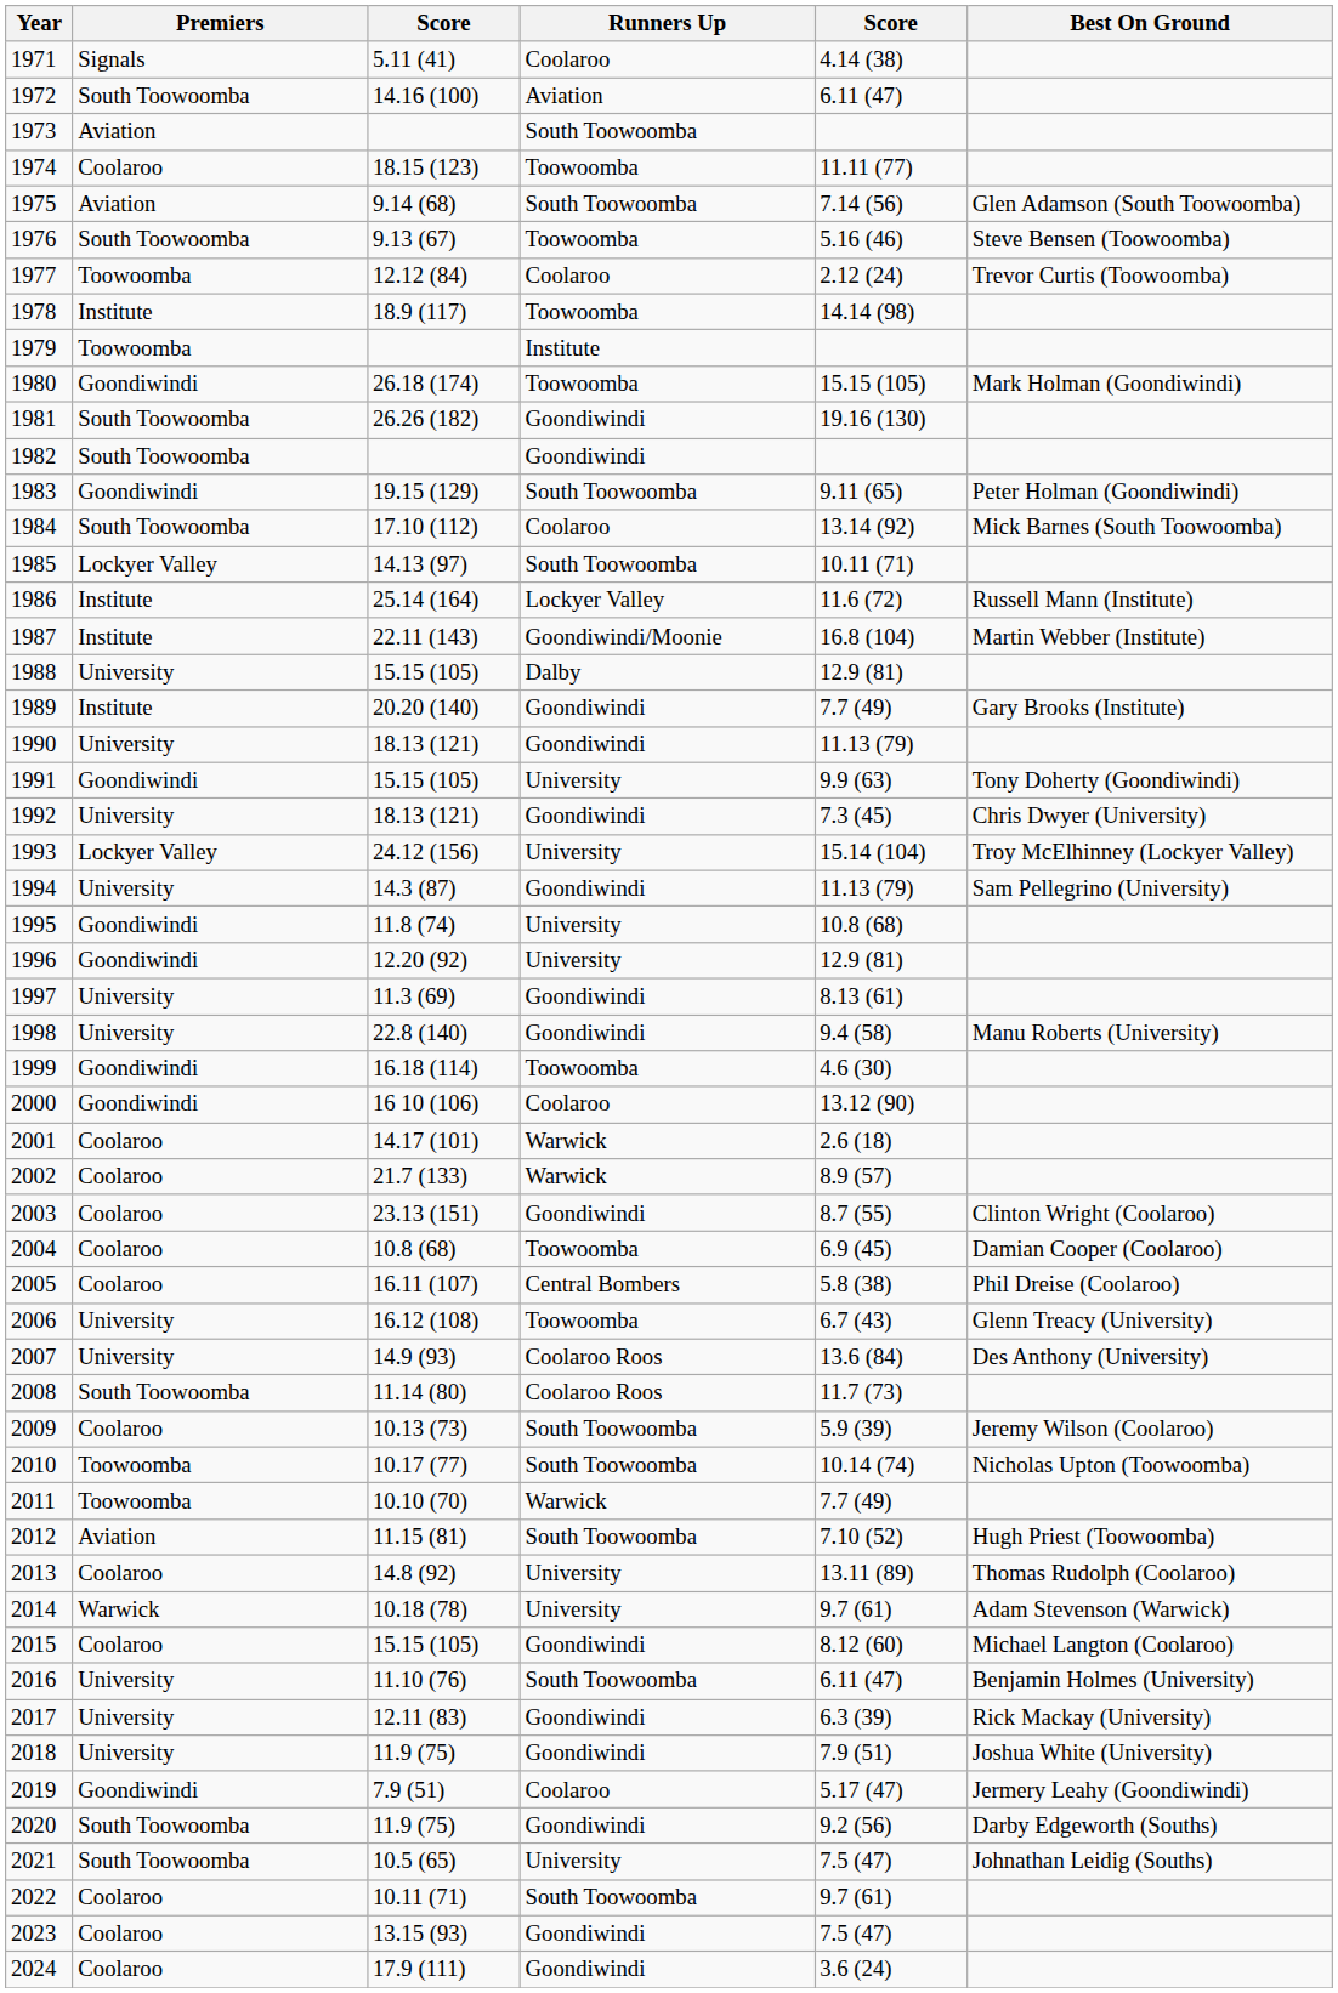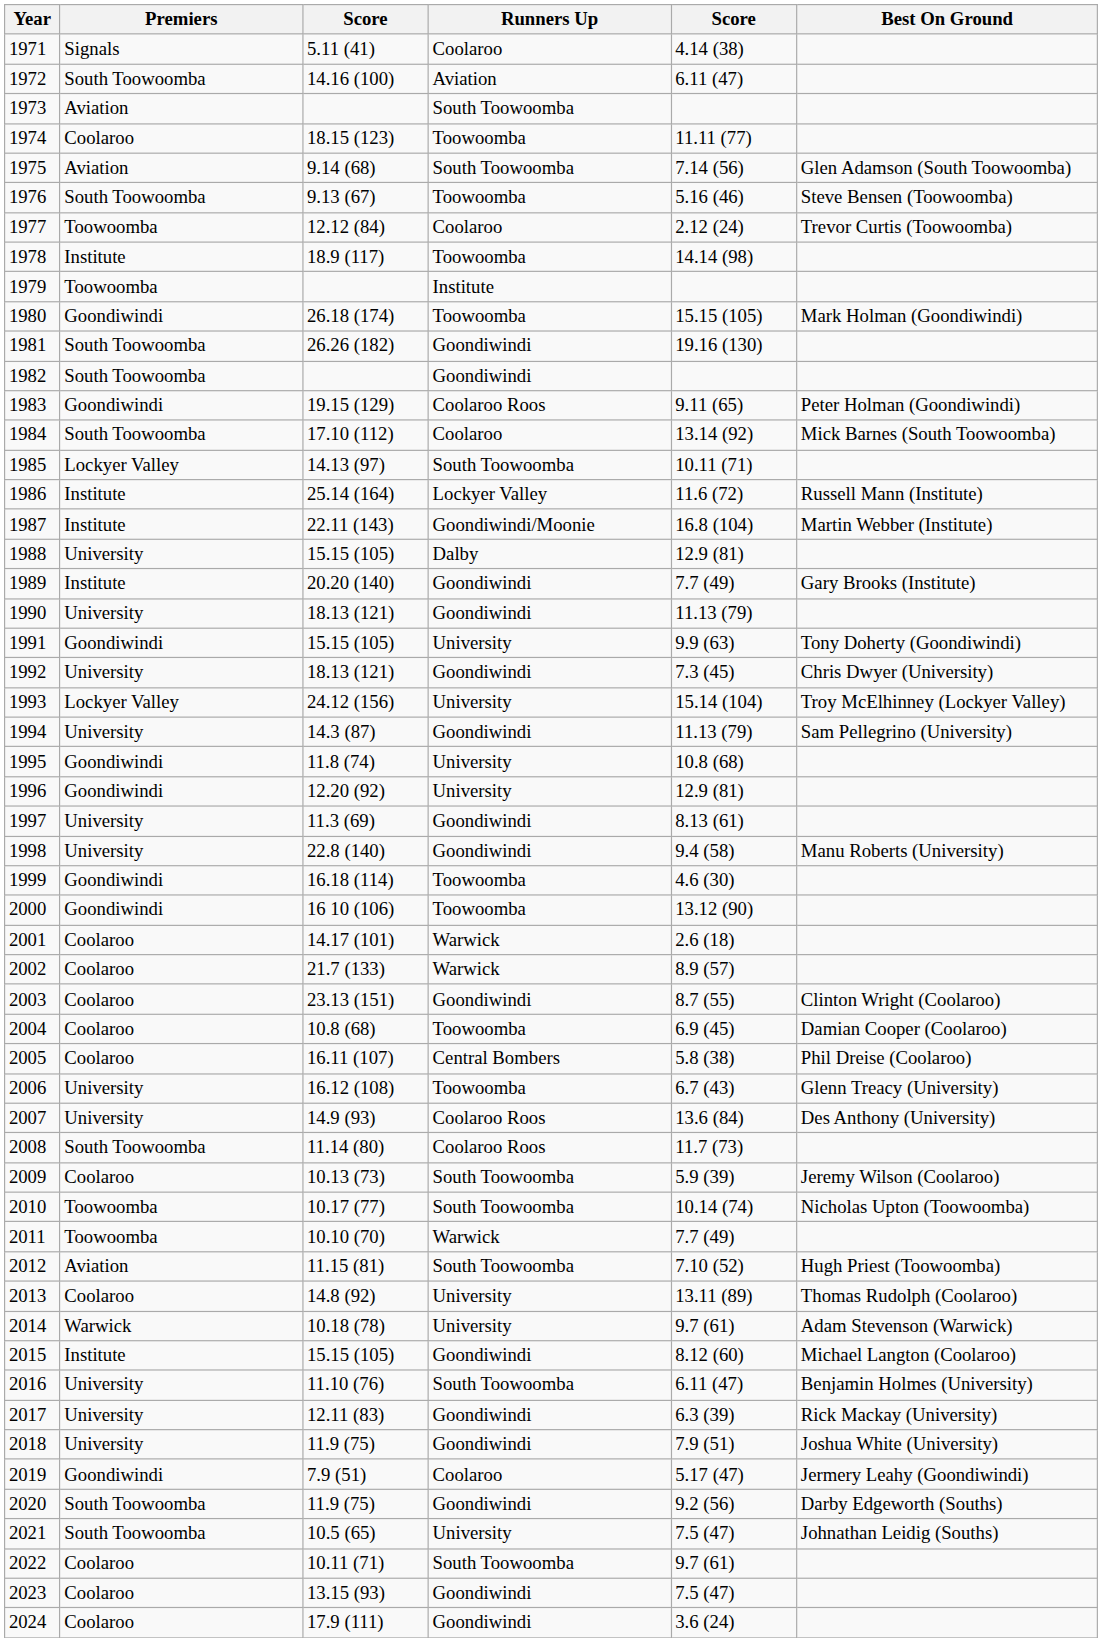1983 | Runners Up: South Toowoomba -> Coolaroo Roos
2000 | Runners Up: Coolaroo -> Toowoomba
2015 | Premiers: Coolaroo -> Institute
